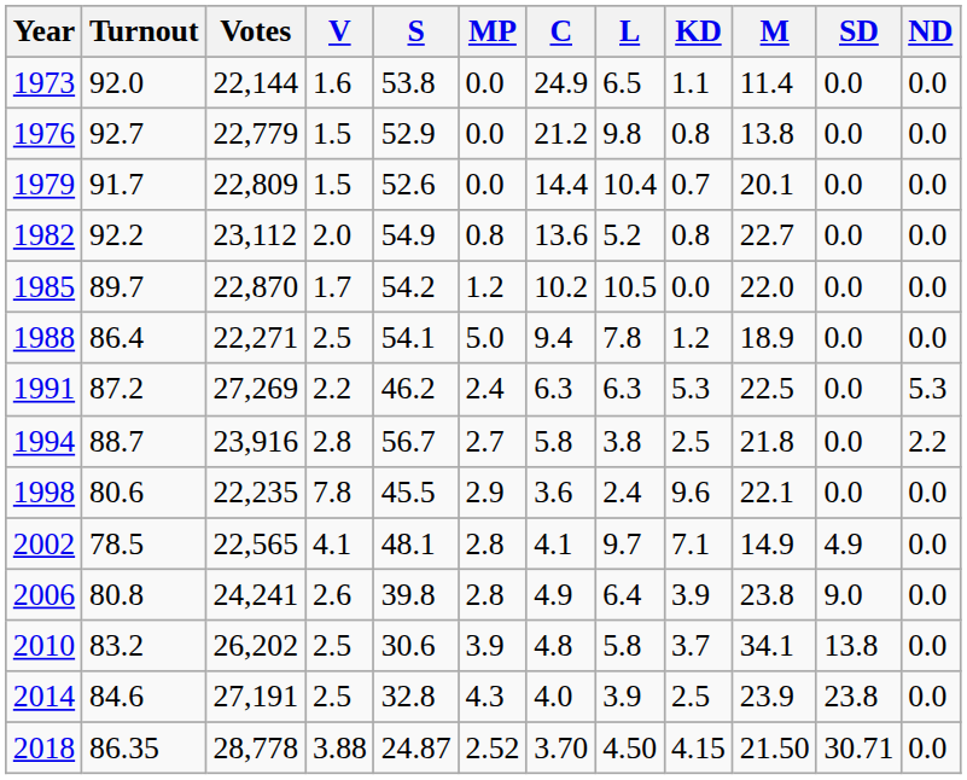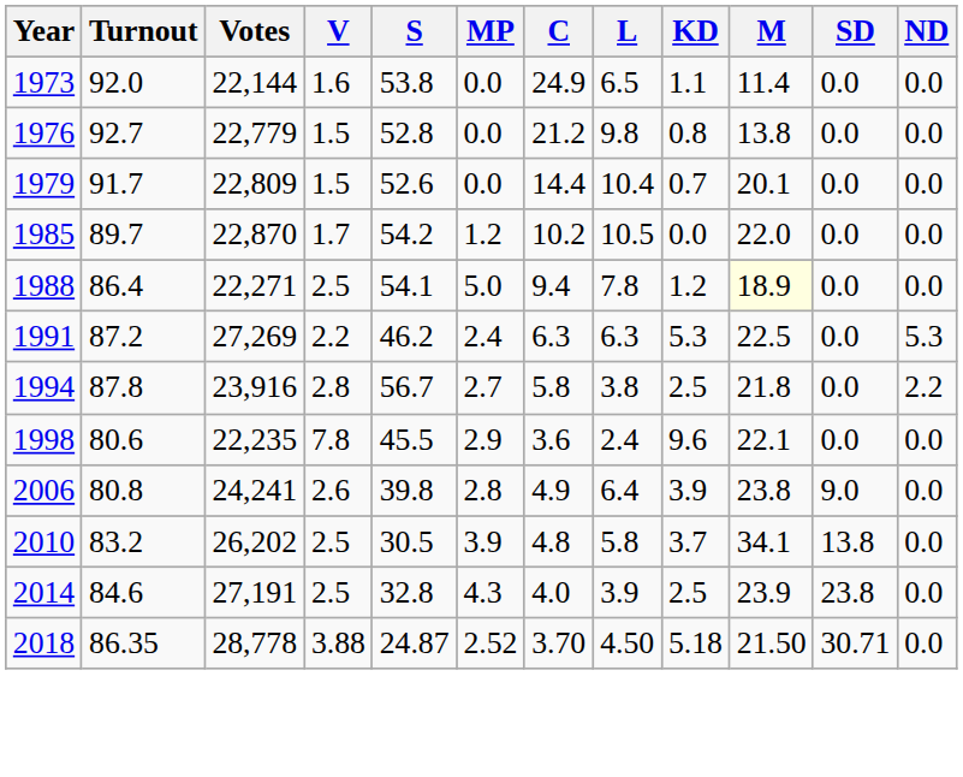1976 | S: 52.9 -> 52.8
- row: 1982 | 92.2 | 23,112 | 2.0 | 54.9 | 0.8 | 13.6 | 5.2 | 0.8 | 22.7 | 0.0 | 0.0
1988 | M: no background -> lightyellow background
1994 | Turnout: 88.7 -> 87.8
- row: 2002 | 78.5 | 22,565 | 4.1 | 48.1 | 2.8 | 4.1 | 9.7 | 7.1 | 14.9 | 4.9 | 0.0
2010 | S: 30.6 -> 30.5
2018 | KD: 4.15 -> 5.18
